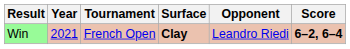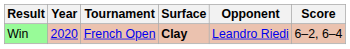Win | Year: 2021 -> 2020
Win | Score: bold -> normal
